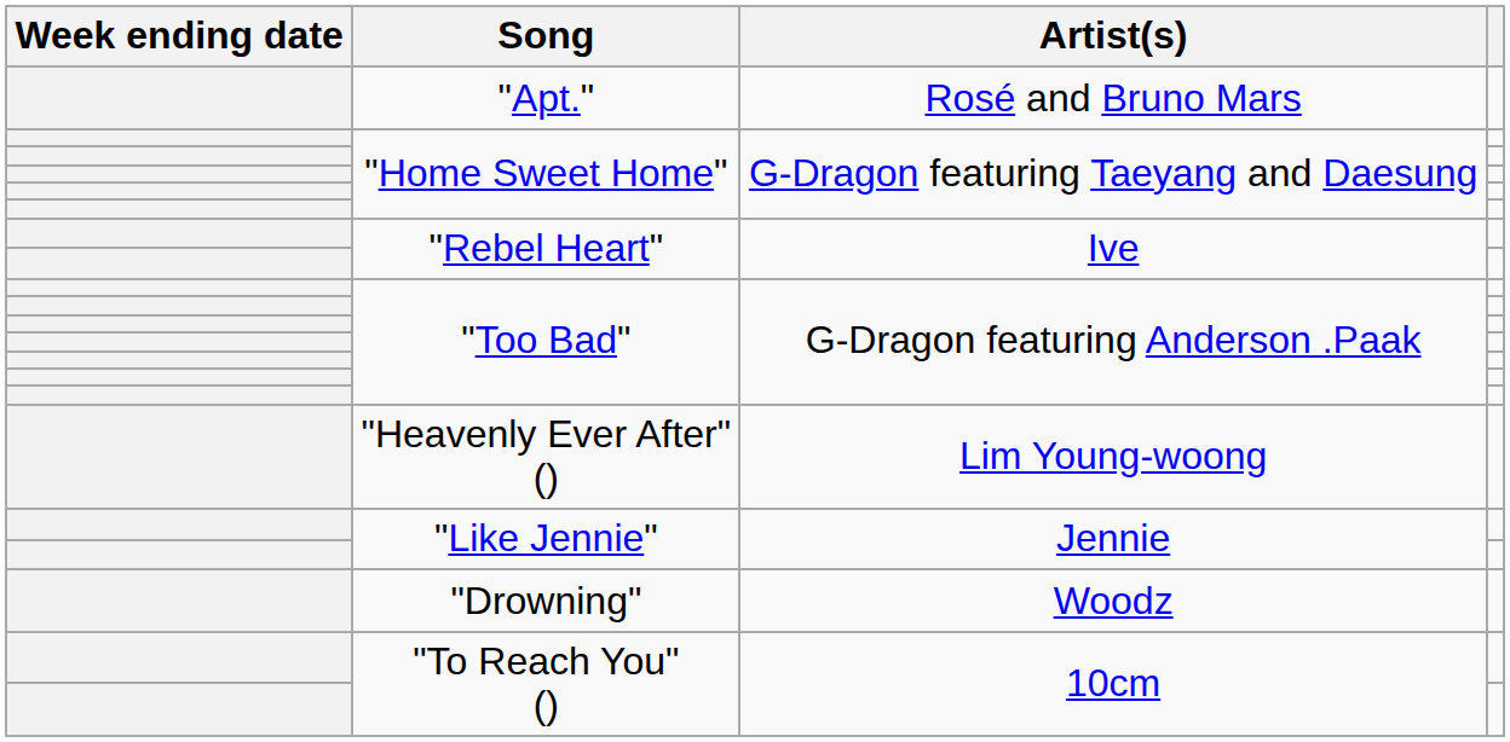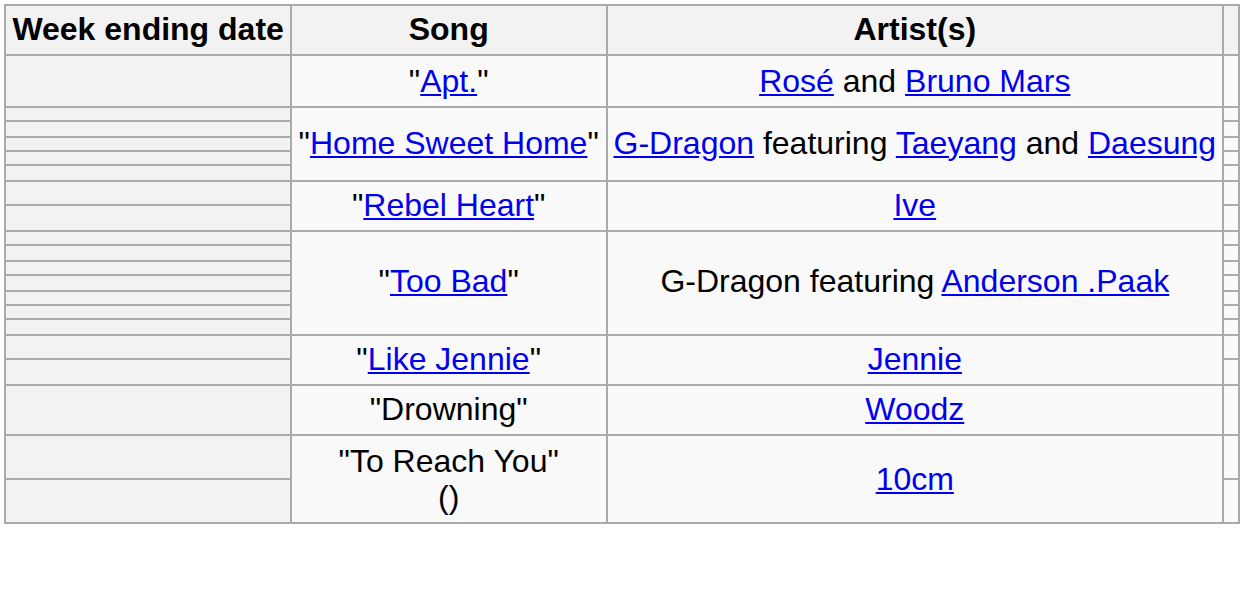- row: "Heavenly Ever After" () | Lim Young-woong
